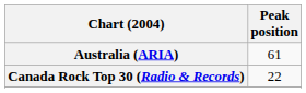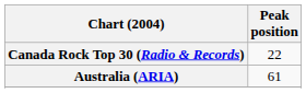rows swapped: Australia (ARIA) <-> Canada Rock Top 30 (Radio & Records)
